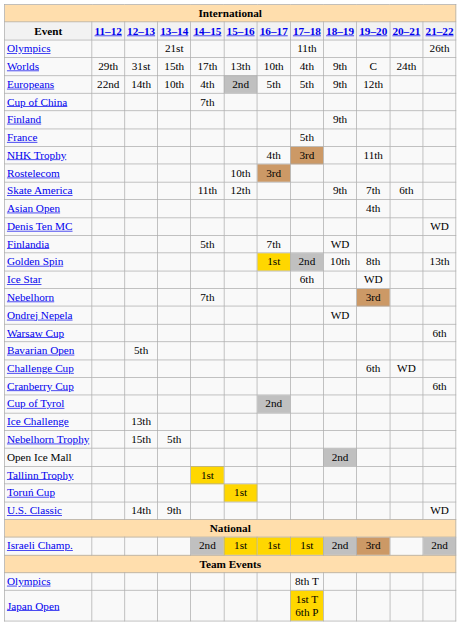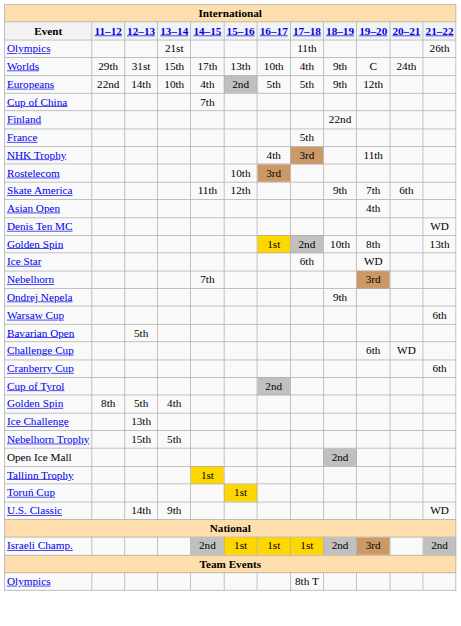Finland | 18–19: 9th -> 22nd
- row: Finlandia | 5th | 7th | WD
Ondrej Nepela | 18–19: WD -> 9th
+ row: Golden Spin | 8th | 5th | 4th
- row: Japan Open | 1st T 6th P
